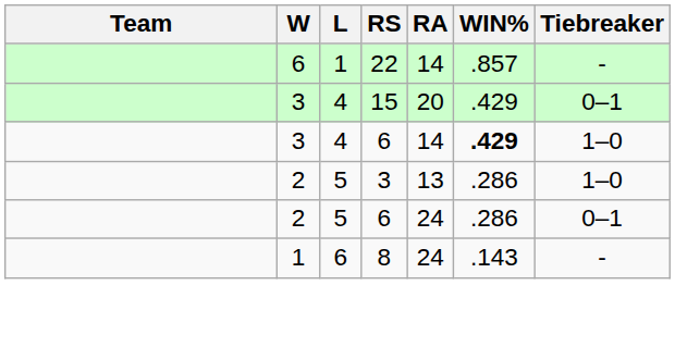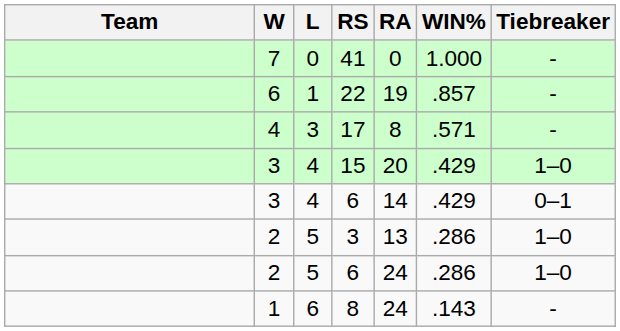+ row: 7 | 0 | 41 | 0 | 1.000 | -
22 | RA: 14 -> 19
+ row: 4 | 3 | 17 | 8 | .571 | -
15 | Tiebreaker: 0–1 -> 1–0
3 / 6 | WIN%: bold -> normal
3 / 6 | Tiebreaker: 1–0 -> 0–1
2 / 6 | Tiebreaker: 0–1 -> 1–0
